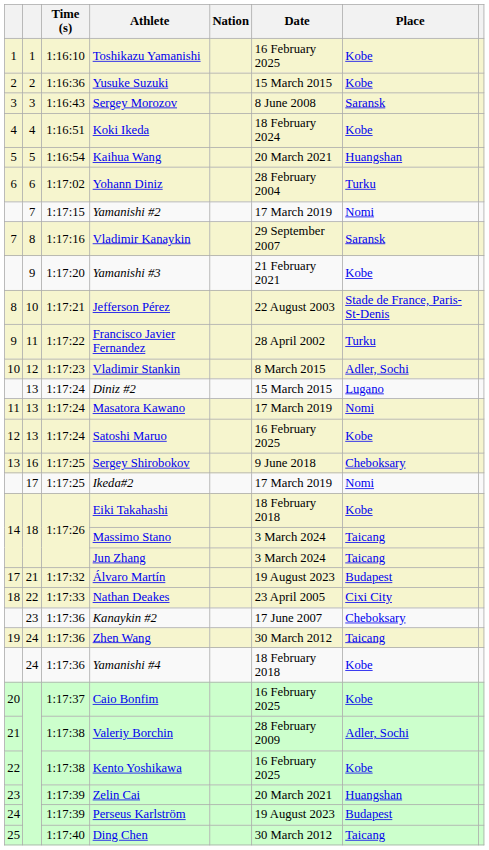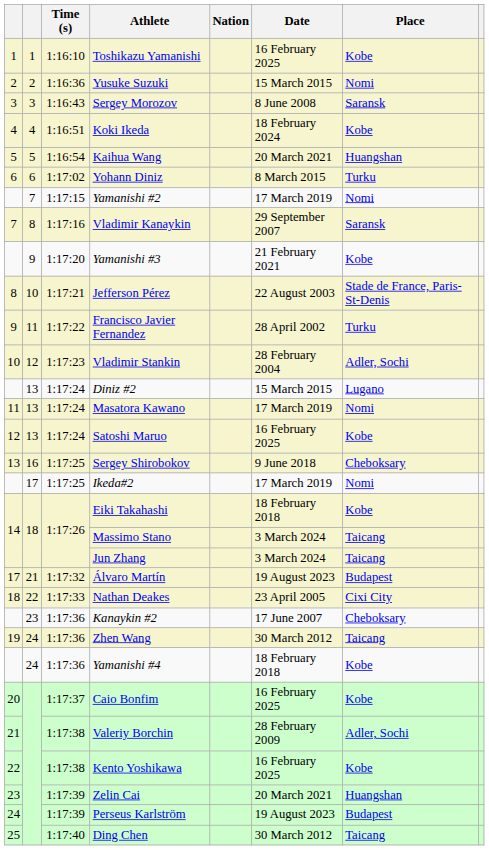Yusuke Suzuki | Place: Kobe -> Nomi
Yohann Diniz | Date: 28 February 2004 -> 8 March 2015
Vladimir Stankin | Date: 8 March 2015 -> 28 February 2004
